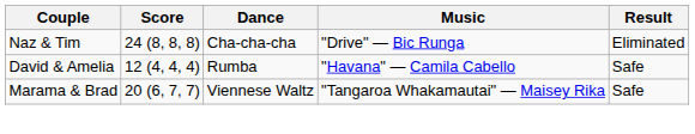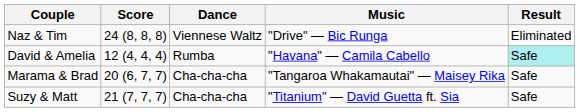Naz & Tim | Dance: Cha-cha-cha -> Viennese Waltz
David & Amelia | Result: no background -> paleturquoise background
Marama & Brad | Dance: Viennese Waltz -> Cha-cha-cha
+ row: Suzy & Matt | 21 (7, 7, 7) | Cha-cha-cha | "Titanium" — David Guetta ft. Sia | Safe
